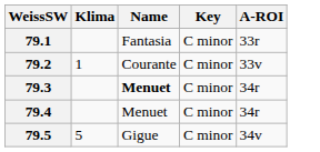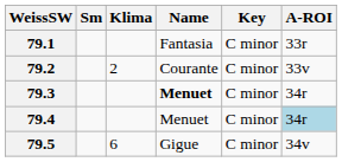+ column: Sm
79.2 | Klima: 1 -> 2
79.4 | A-ROI: no background -> lightblue background
79.5 | Klima: 5 -> 6
